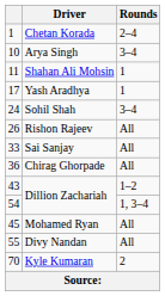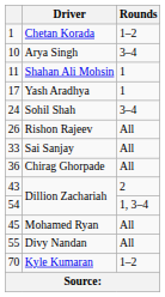Chetan Korada | Rounds: 2–4 -> 1–2
43 / Dillion Zachariah | Rounds: 1–2 -> 2
Kyle Kumaran | Rounds: 2 -> 1–2
